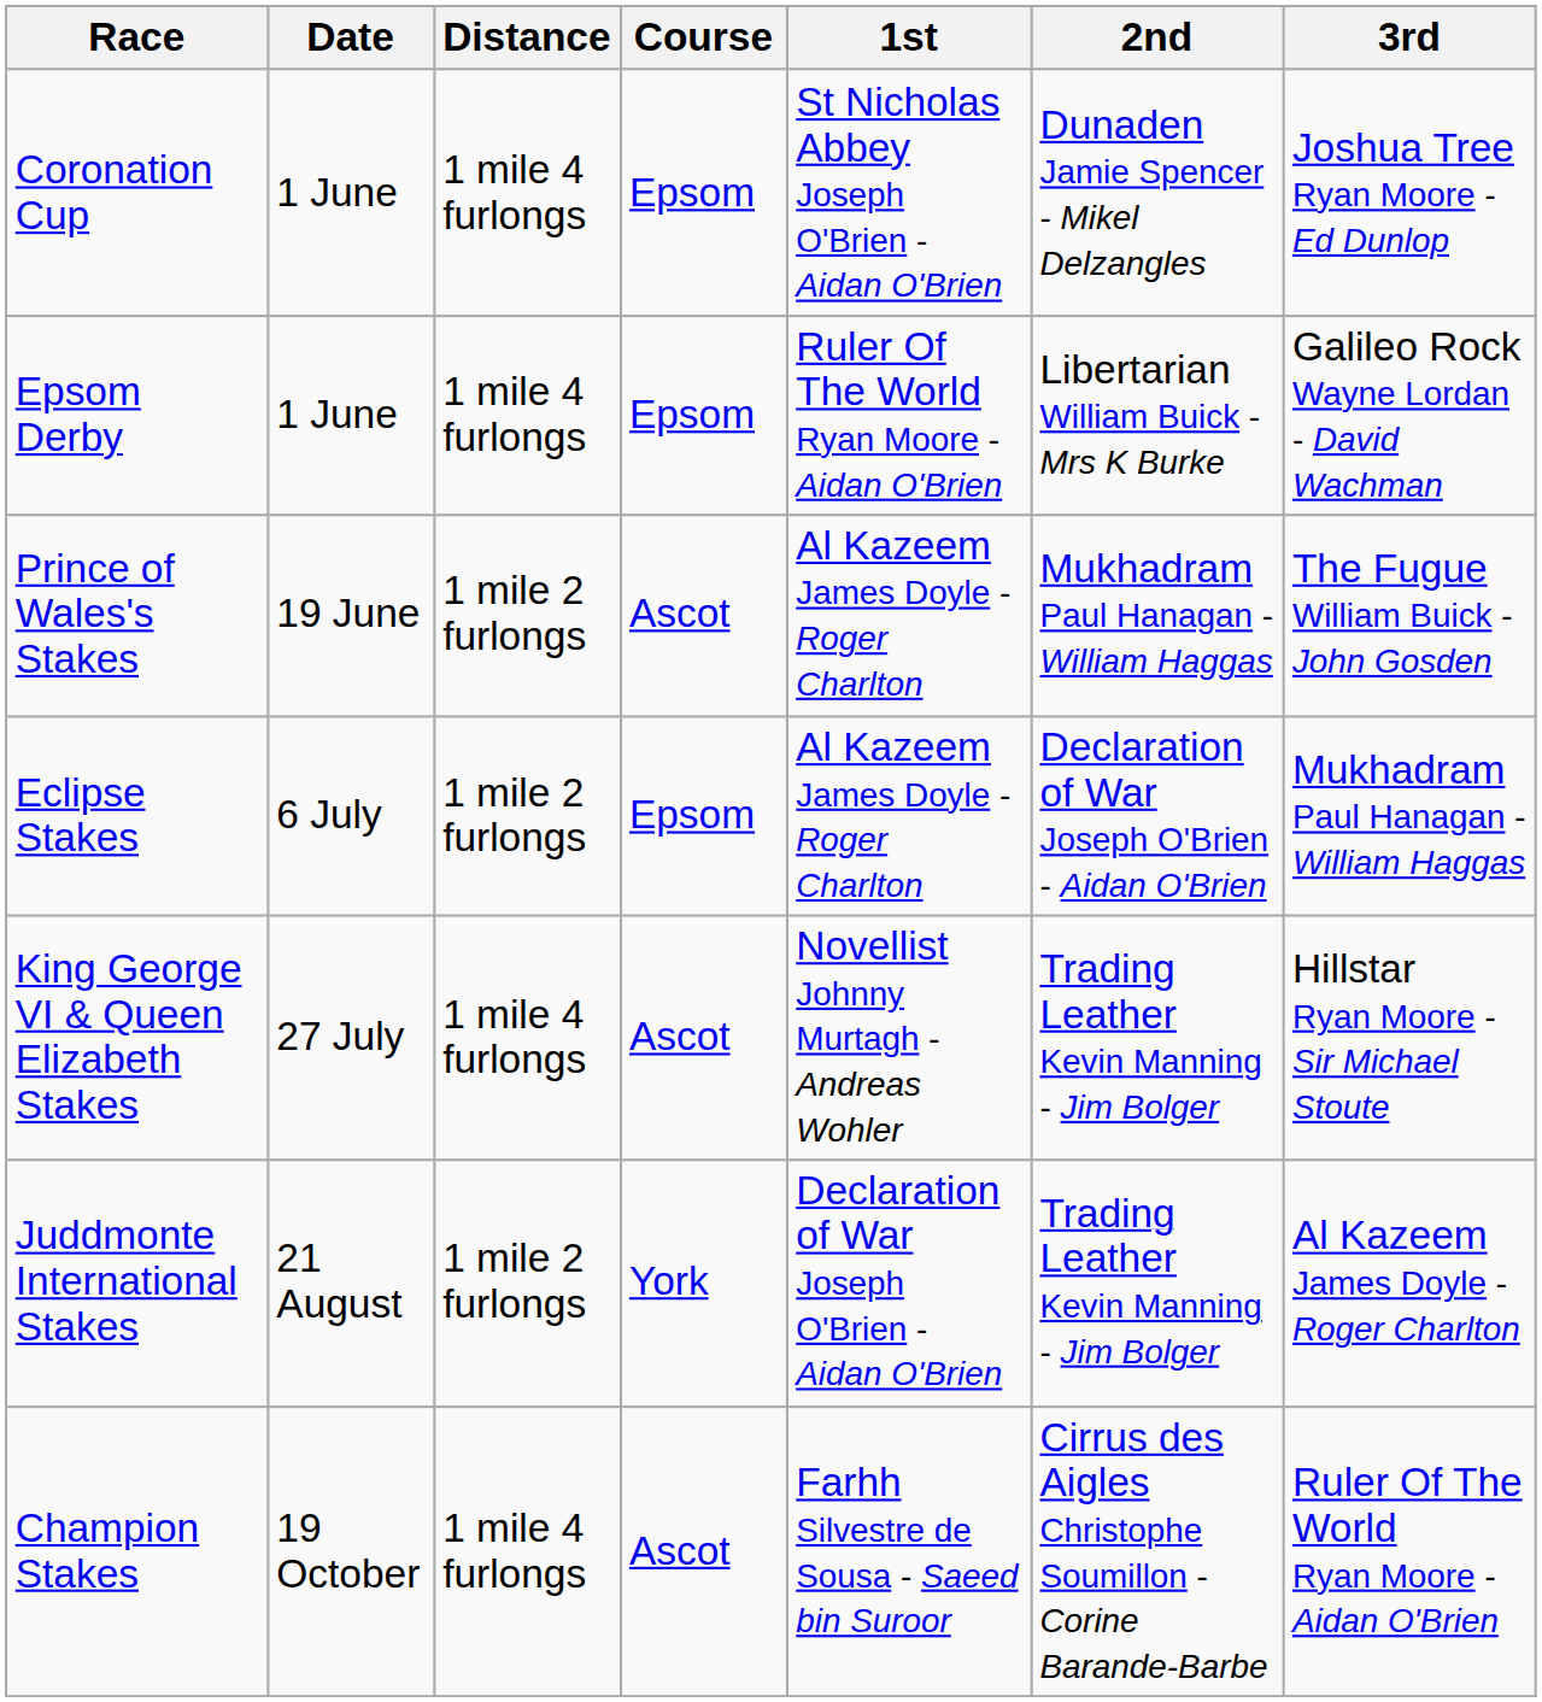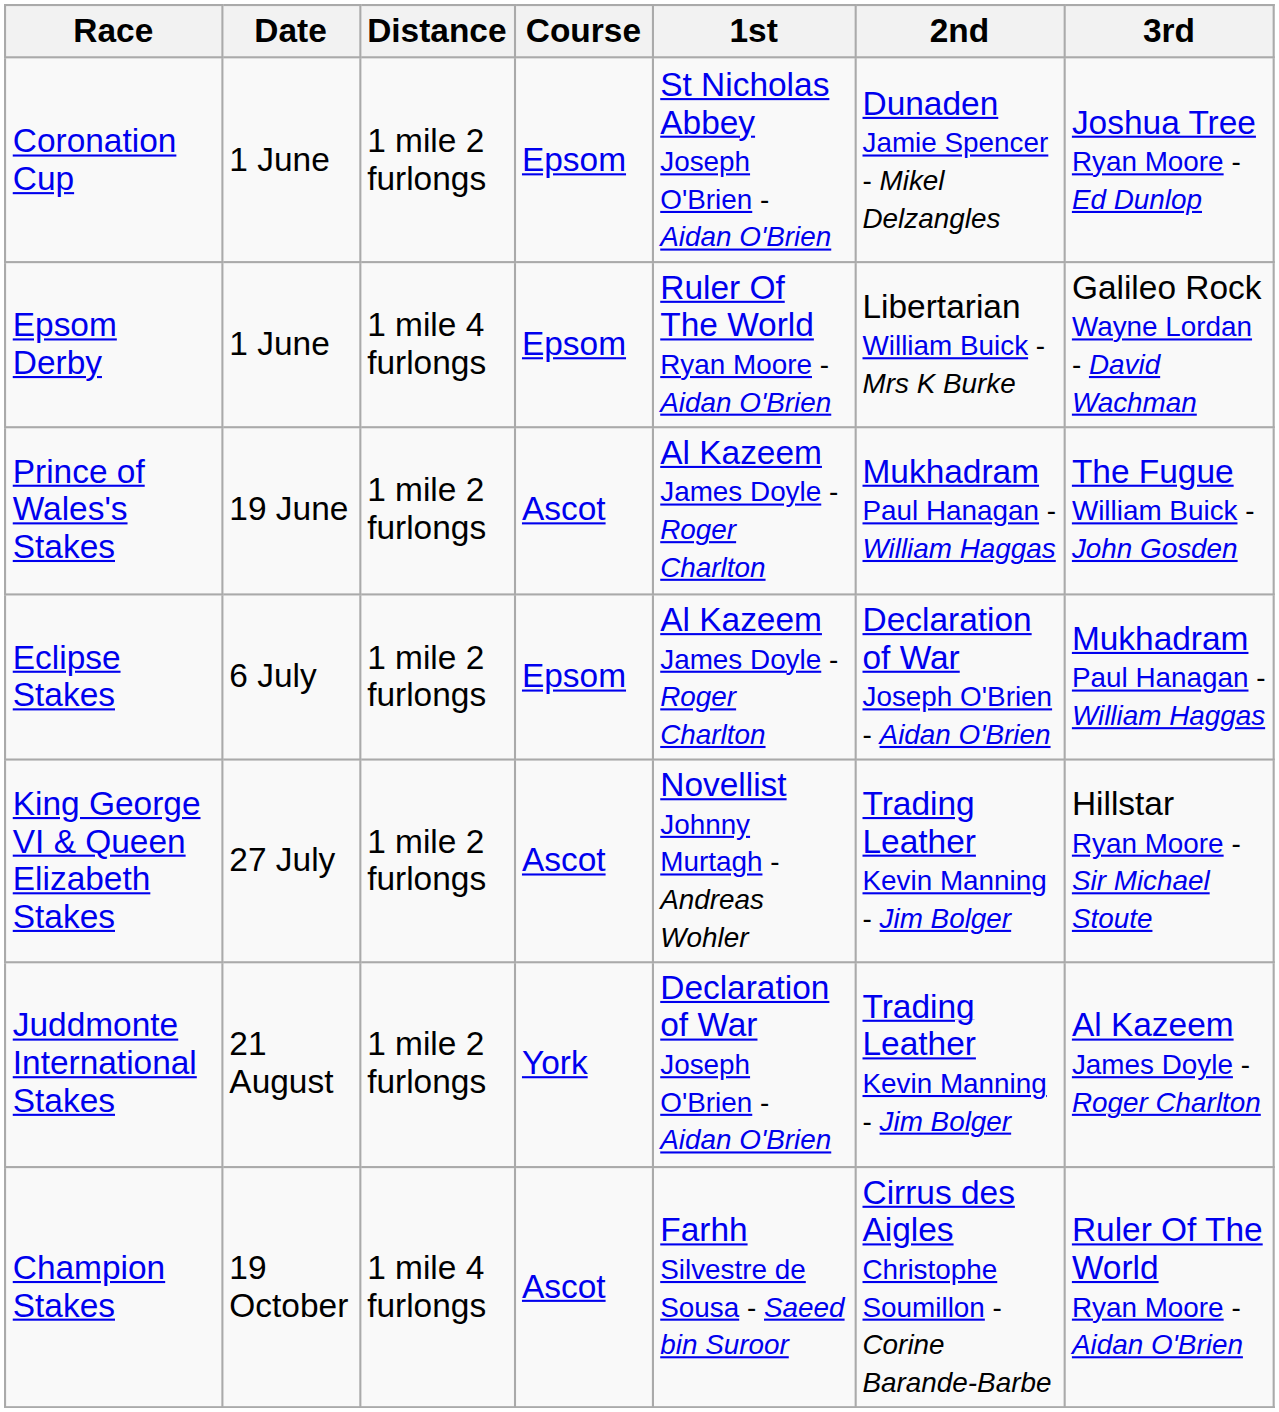Coronation Cup | Distance: 1 mile 4 furlongs -> 1 mile 2 furlongs
King George VI & Queen Elizabeth Stakes | Distance: 1 mile 4 furlongs -> 1 mile 2 furlongs
